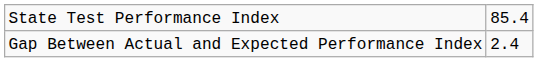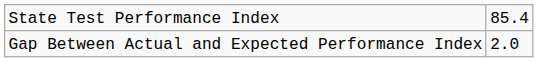Gap Between Actual and Expected Performance Index | column 2: 2.4 -> 2.0
